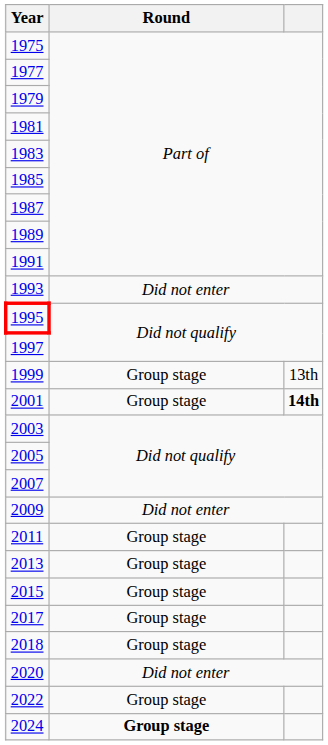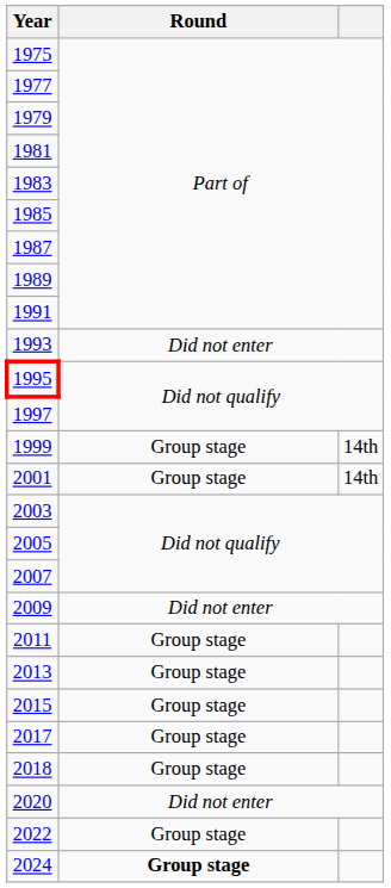1999 | column 3: 13th -> 14th
2001 | column 3: bold -> normal
